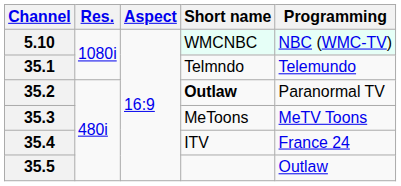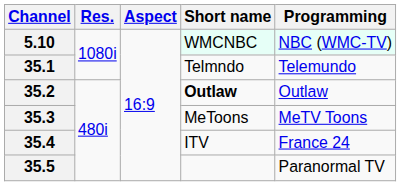35.2 | Programming: Paranormal TV -> Outlaw
35.5 | Programming: Outlaw -> Paranormal TV
